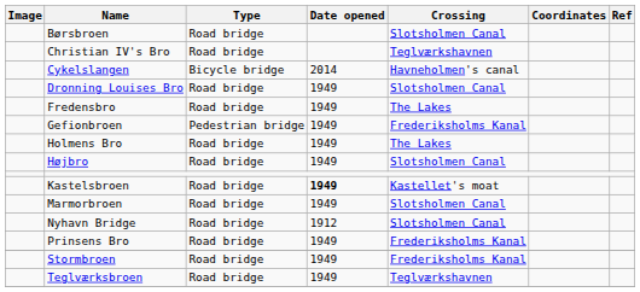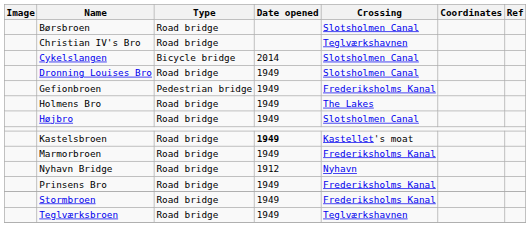Cykelslangen | Crossing: Havneholmen's canal -> Slotsholmen Canal
- row: Fredensbro | Road bridge | 1949 | The Lakes
Marmorbroen | Crossing: Slotsholmen Canal -> Frederiksholms Kanal
Nyhavn Bridge | Crossing: Slotsholmen Canal -> Nyhavn
